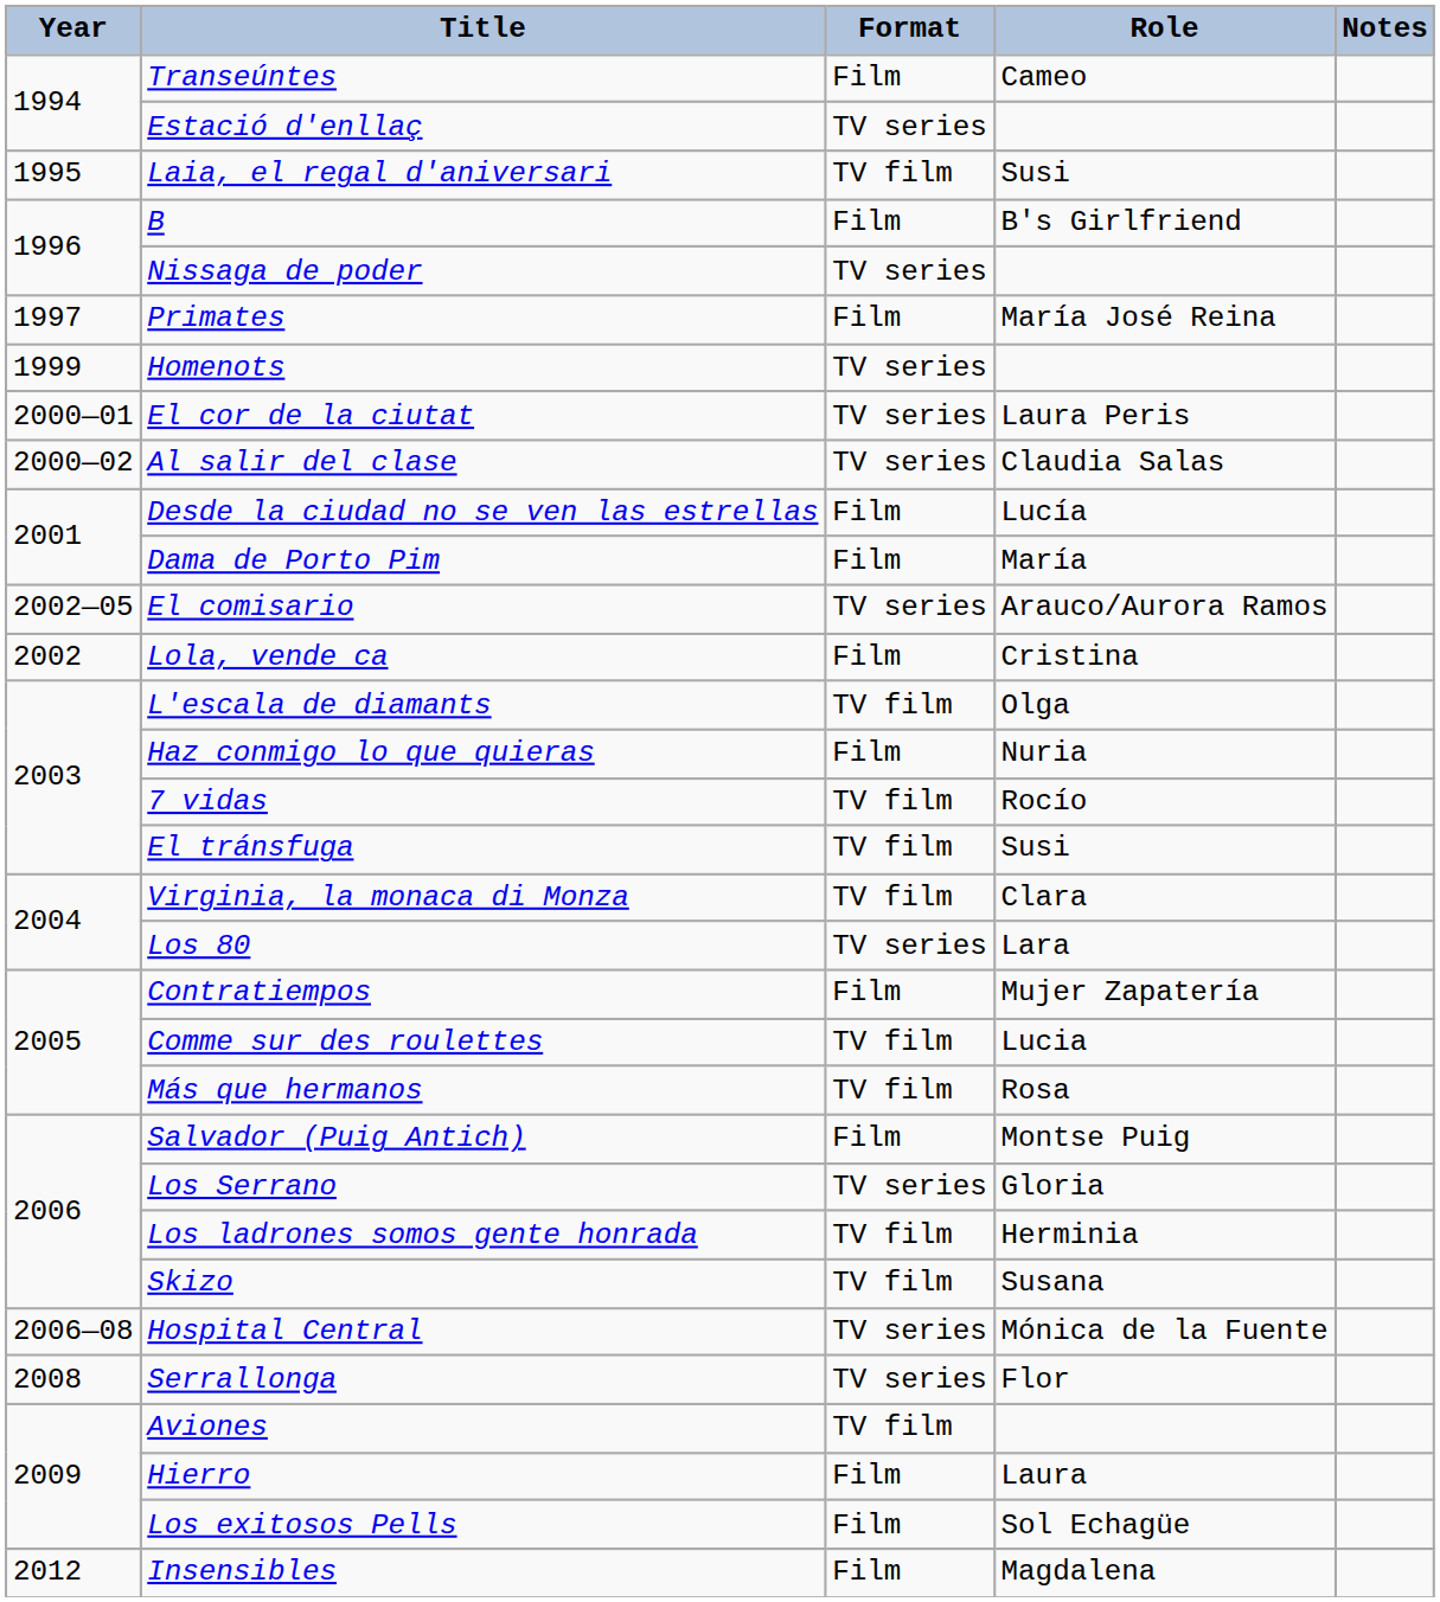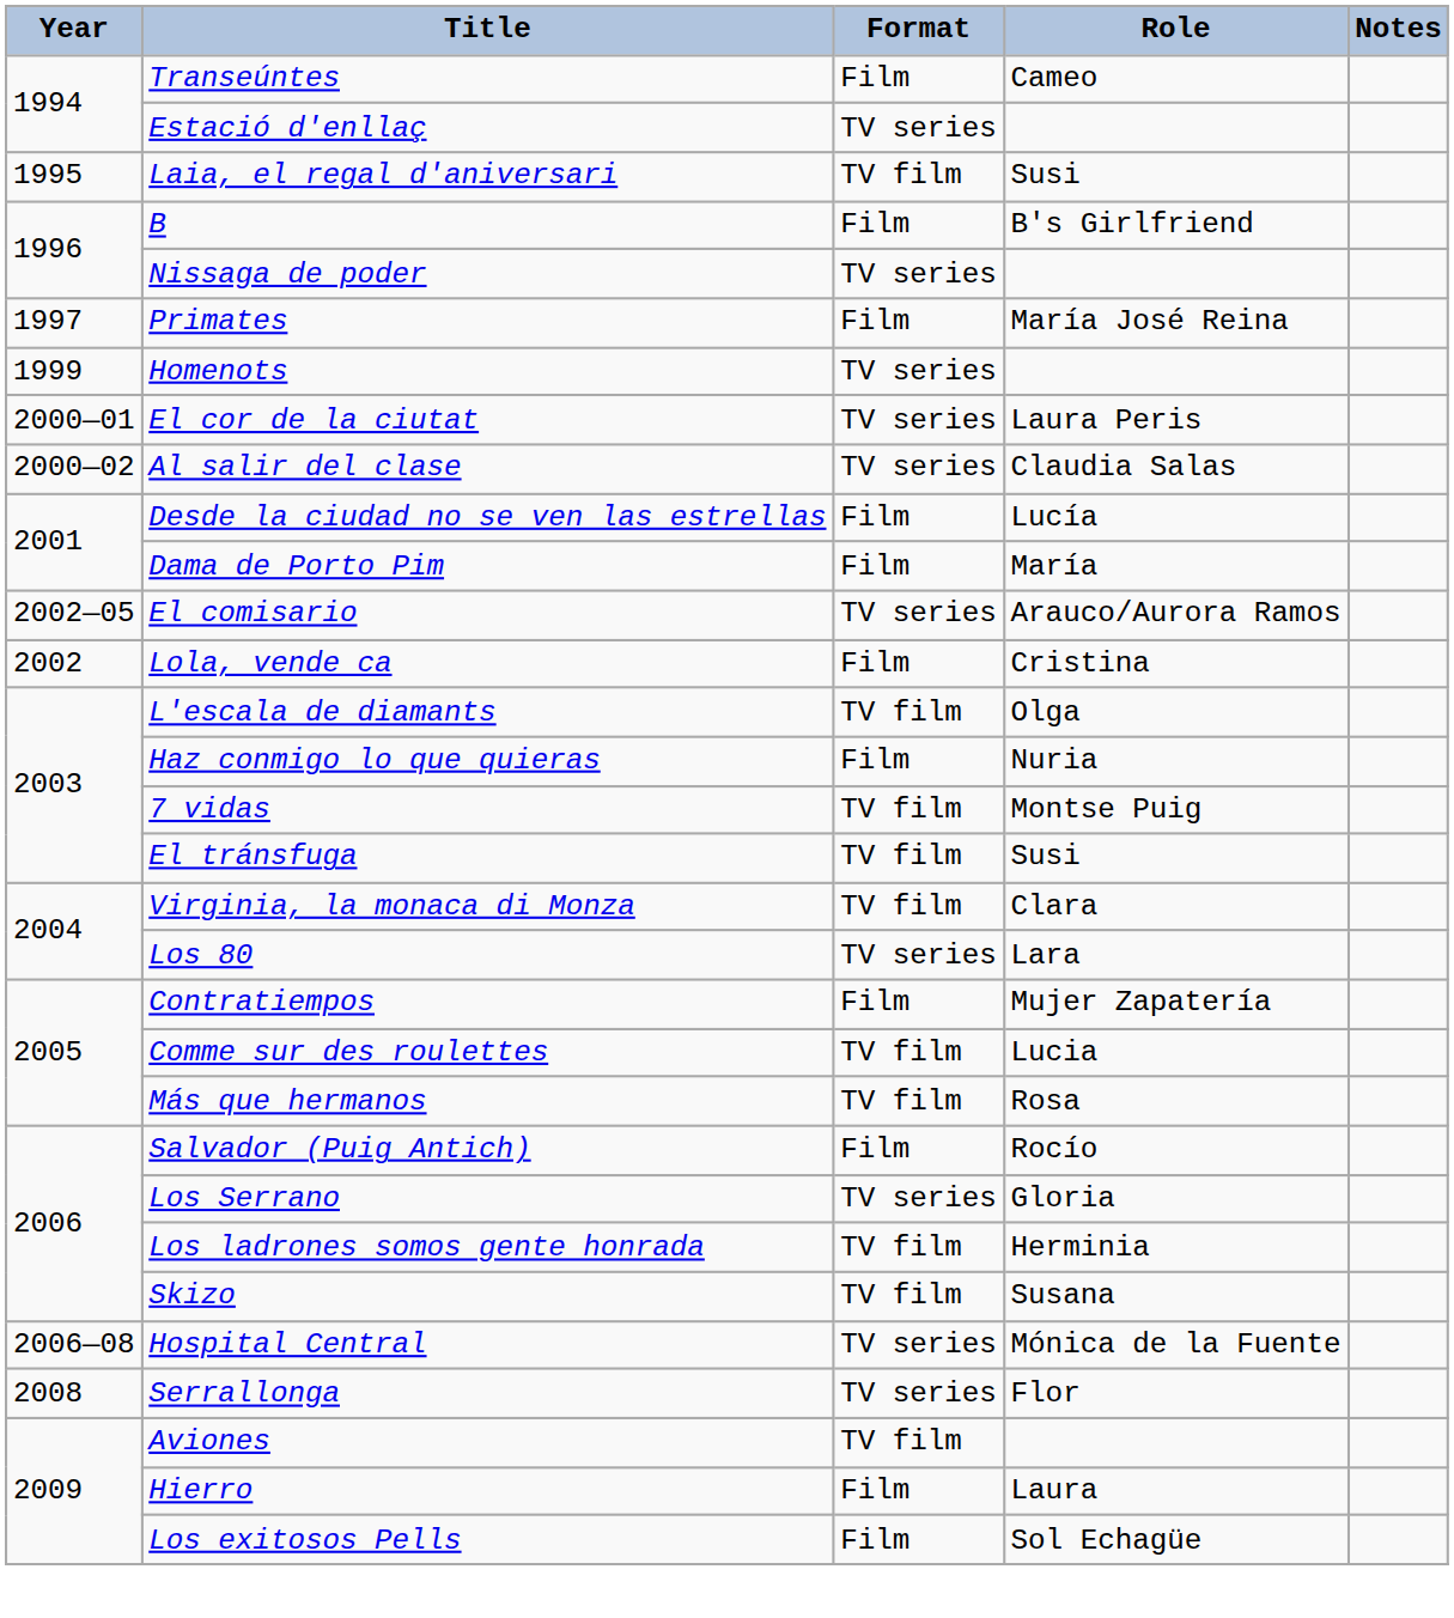7 vidas | Role: Rocío -> Montse Puig
Salvador (Puig Antich) | Role: Montse Puig -> Rocío
- row: 2012 | Insensibles | Film | Magdalena
